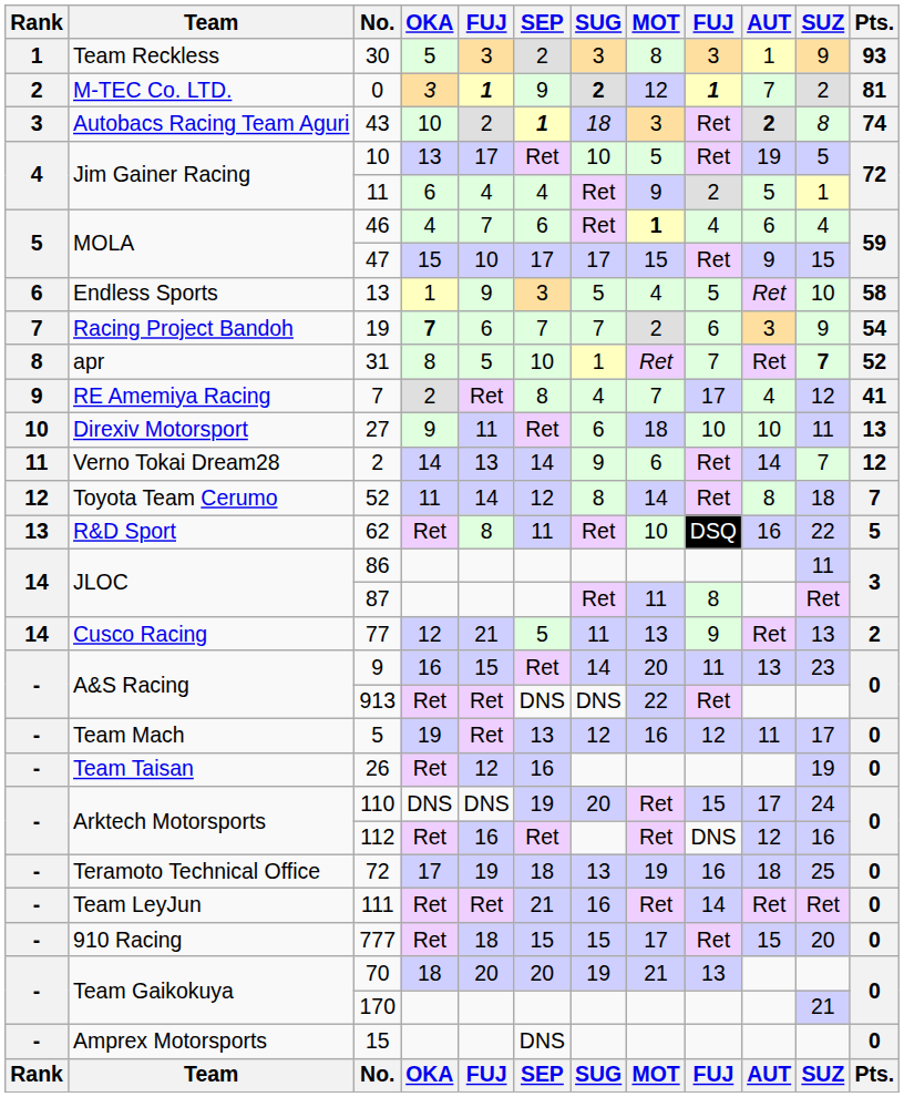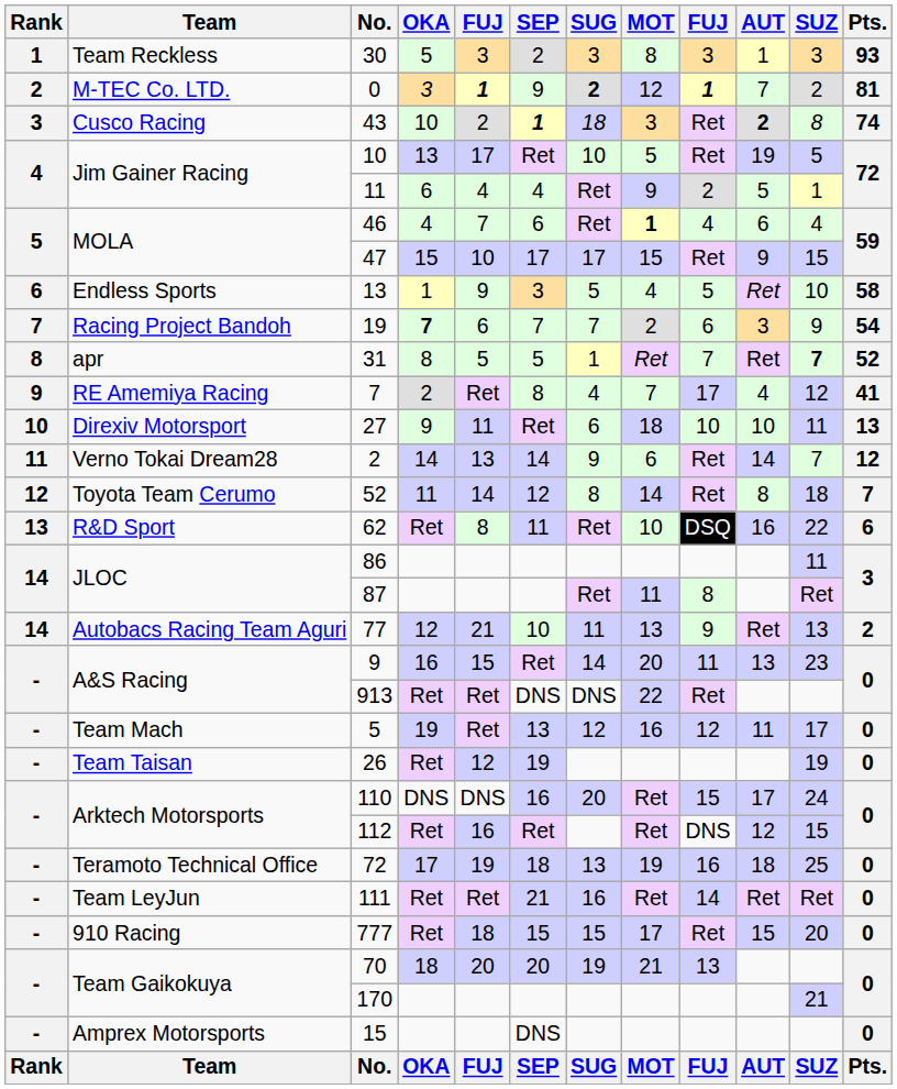30 | SUZ: 9 -> 3
43 | Team: Autobacs Racing Team Aguri -> Cusco Racing
31 | SEP: 10 -> 5
62 | Pts.: 5 -> 6
77 | Team: Cusco Racing -> Autobacs Racing Team Aguri
77 | SEP: 5 -> 10
26 | SEP: 16 -> 19
110 | SEP: 19 -> 16
112 | SUZ: 16 -> 15
